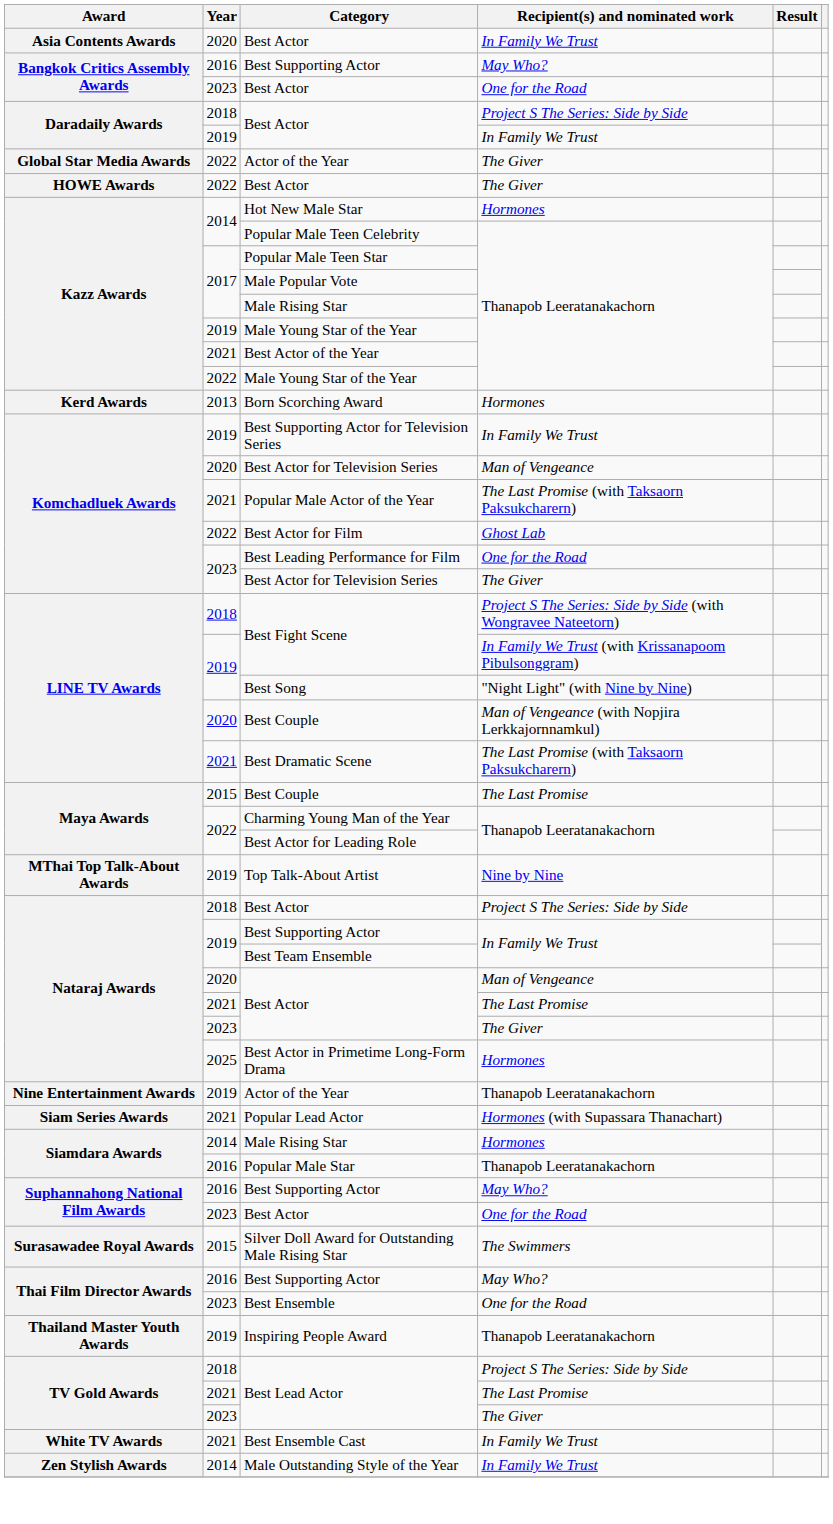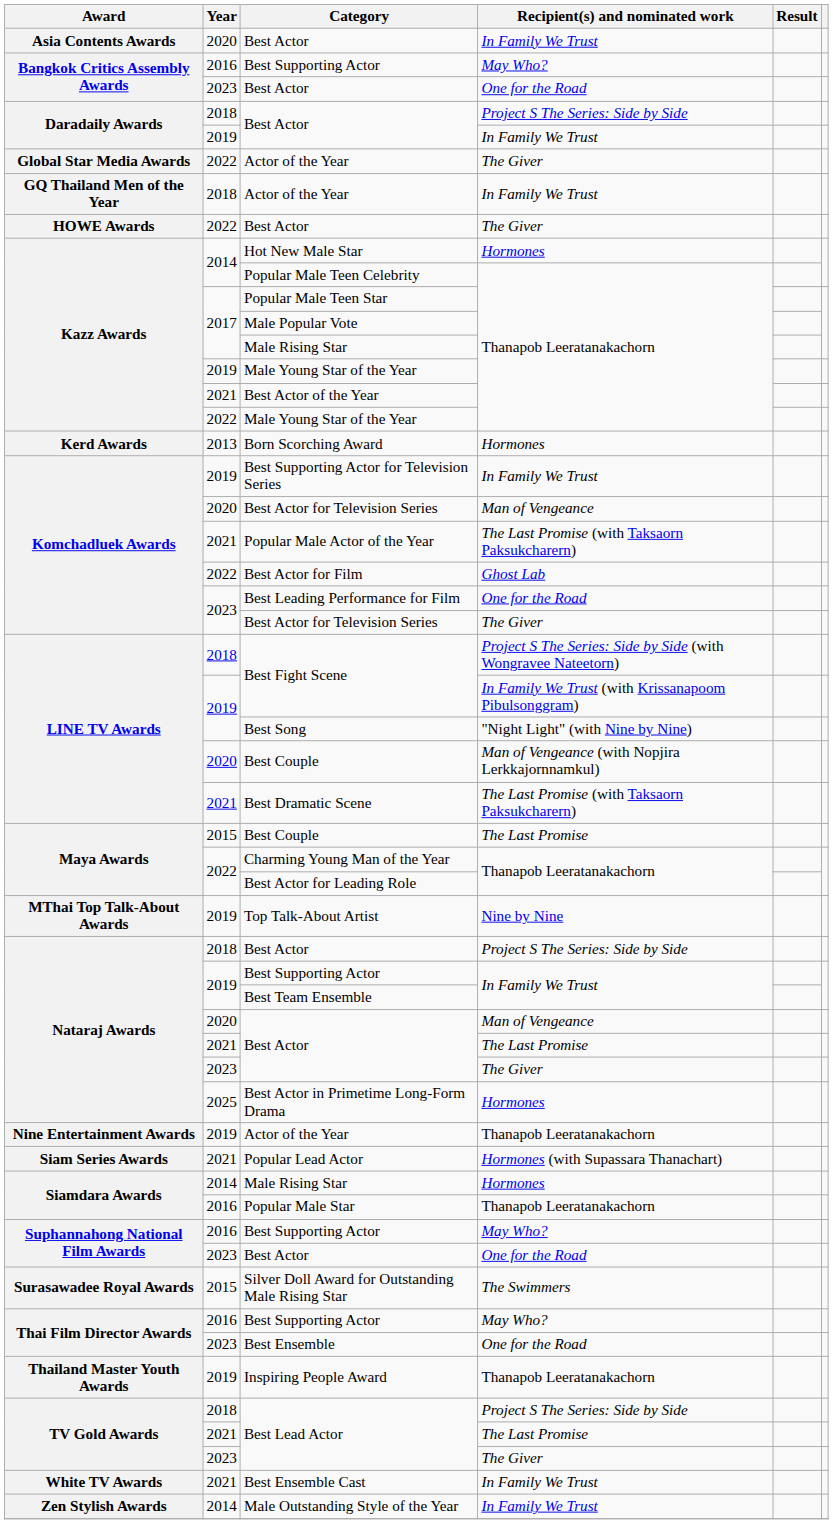+ row: GQ Thailand Men of the Year | 2018 | Actor of the Year | In Family We Trust
